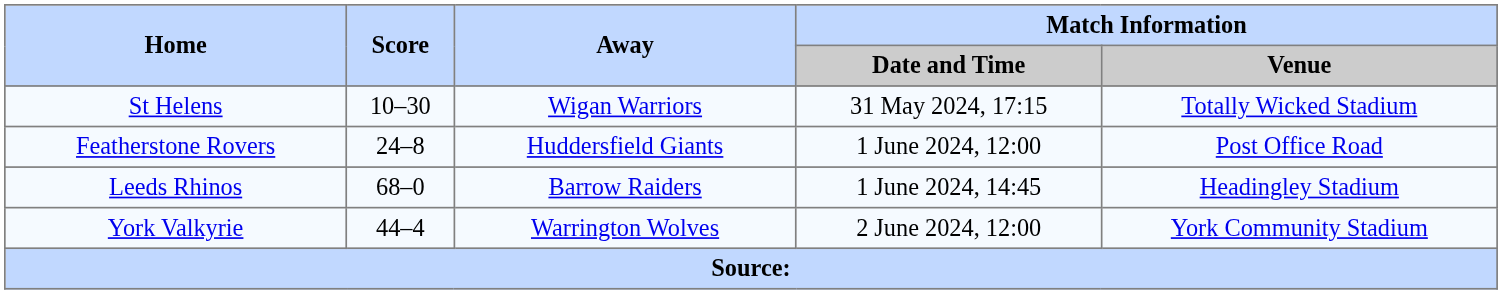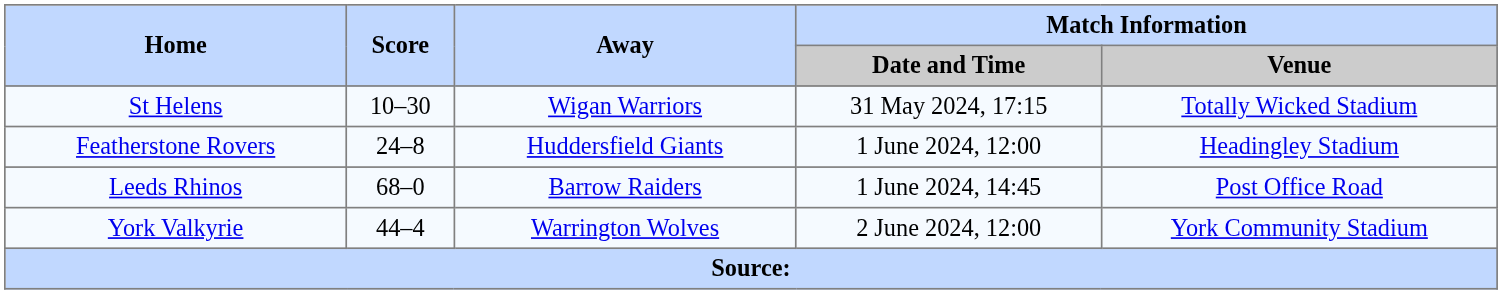Featherstone Rovers | Match Information / Venue: Post Office Road -> Headingley Stadium
Leeds Rhinos | Match Information / Venue: Headingley Stadium -> Post Office Road
